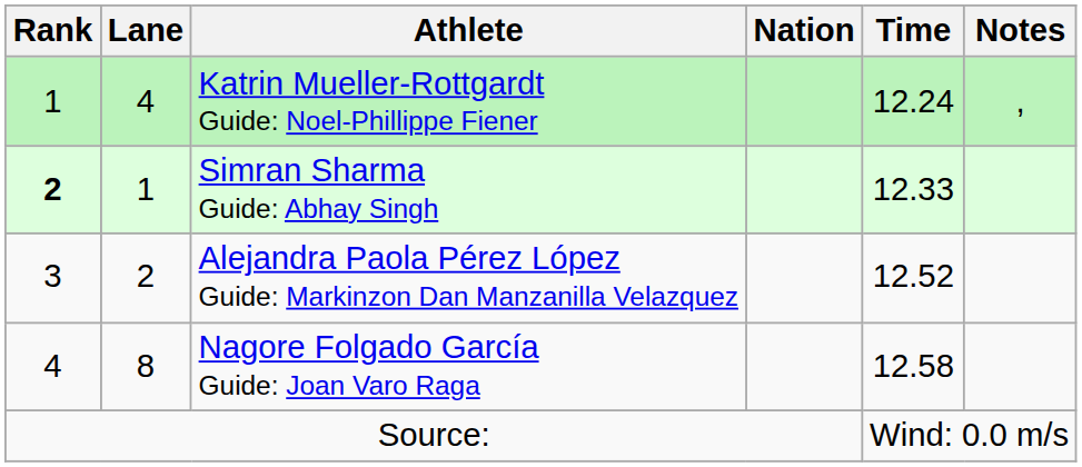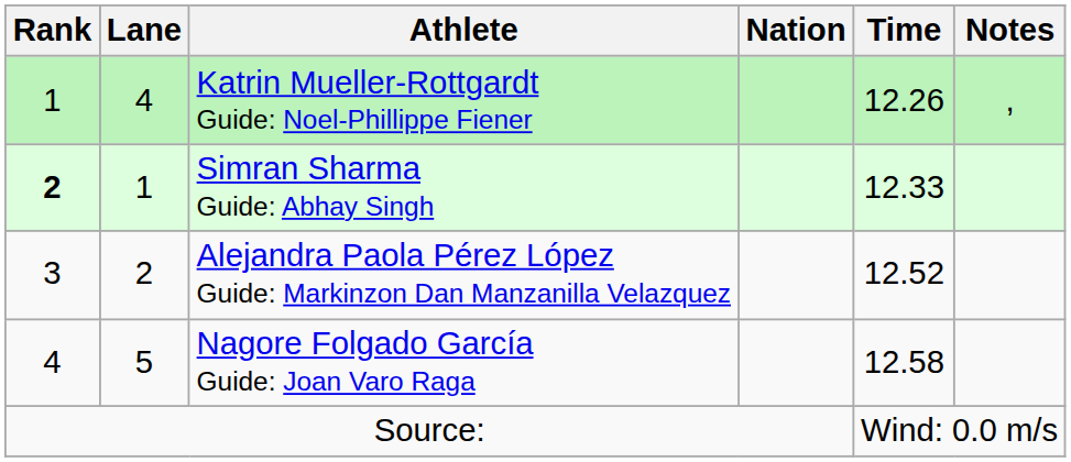Katrin Mueller-Rottgardt Guide: Noel-Phillippe Fiener | Time: 12.24 -> 12.26
Nagore Folgado García Guide: Joan Varo Raga | Lane: 8 -> 5
